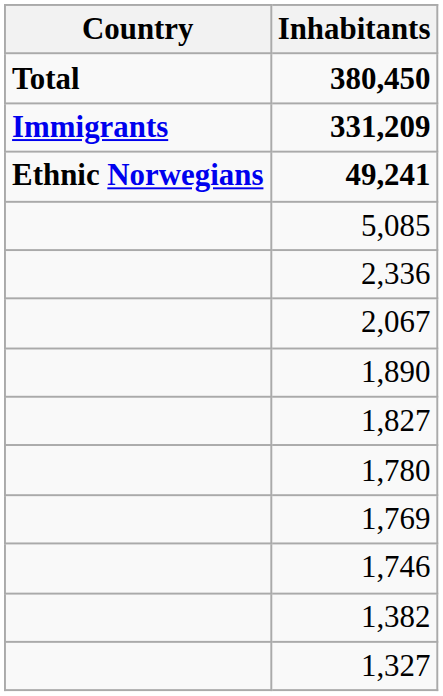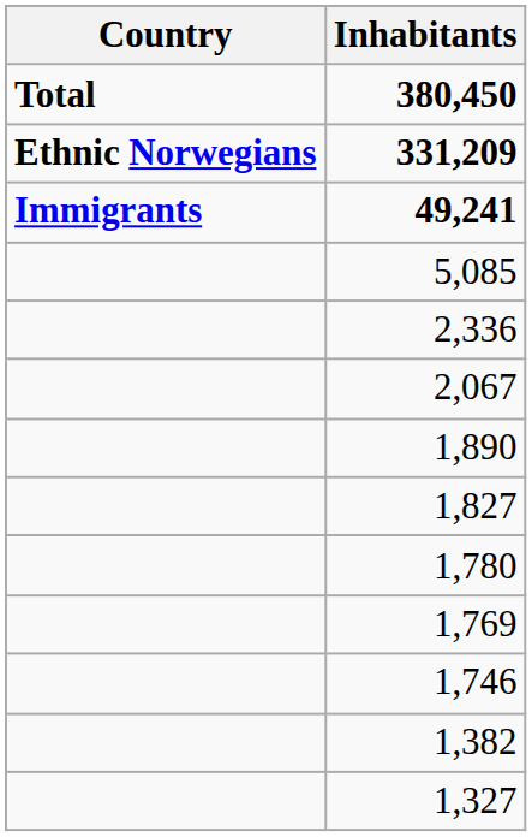331,209 | Country: Immigrants -> Ethnic Norwegians
49,241 | Country: Ethnic Norwegians -> Immigrants
